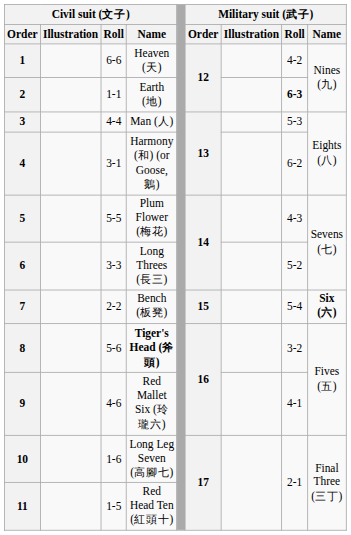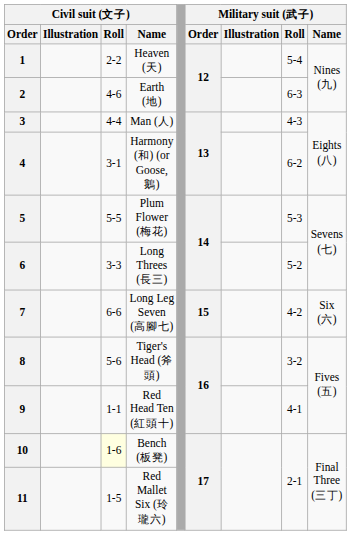1 | Civil suit (文子) / Roll: 6-6 -> 2-2
1 | Military suit (武子) / Roll: 4-2 -> 5-4
2 | Civil suit (文子) / Roll: 1-1 -> 4-6
2 | Military suit (武子) / Roll: bold -> normal
3 | Military suit (武子) / Roll: 5-3 -> 4-3
5 | Military suit (武子) / Roll: 4-3 -> 5-3
7 | Civil suit (文子) / Roll: 2-2 -> 6-6
7 | Civil suit (文子) / Name: Bench (板凳) -> Long Leg Seven (高腳七)
7 | Military suit (武子) / Roll: 5-4 -> 4-2
7 | Military suit (武子) / Name: bold -> normal
8 | Civil suit (文子) / Name: bold -> normal
9 | Civil suit (文子) / Roll: 4-6 -> 1-1
9 | Civil suit (文子) / Name: Red Mallet Six (玲瓏六) -> Red Head Ten (紅頭十)
10 | Civil suit (文子) / Roll: no background -> lightyellow background
10 | Civil suit (文子) / Name: Long Leg Seven (高腳七) -> Bench (板凳)
11 | Civil suit (文子) / Name: Red Head Ten (紅頭十) -> Red Mallet Six (玲瓏六)
